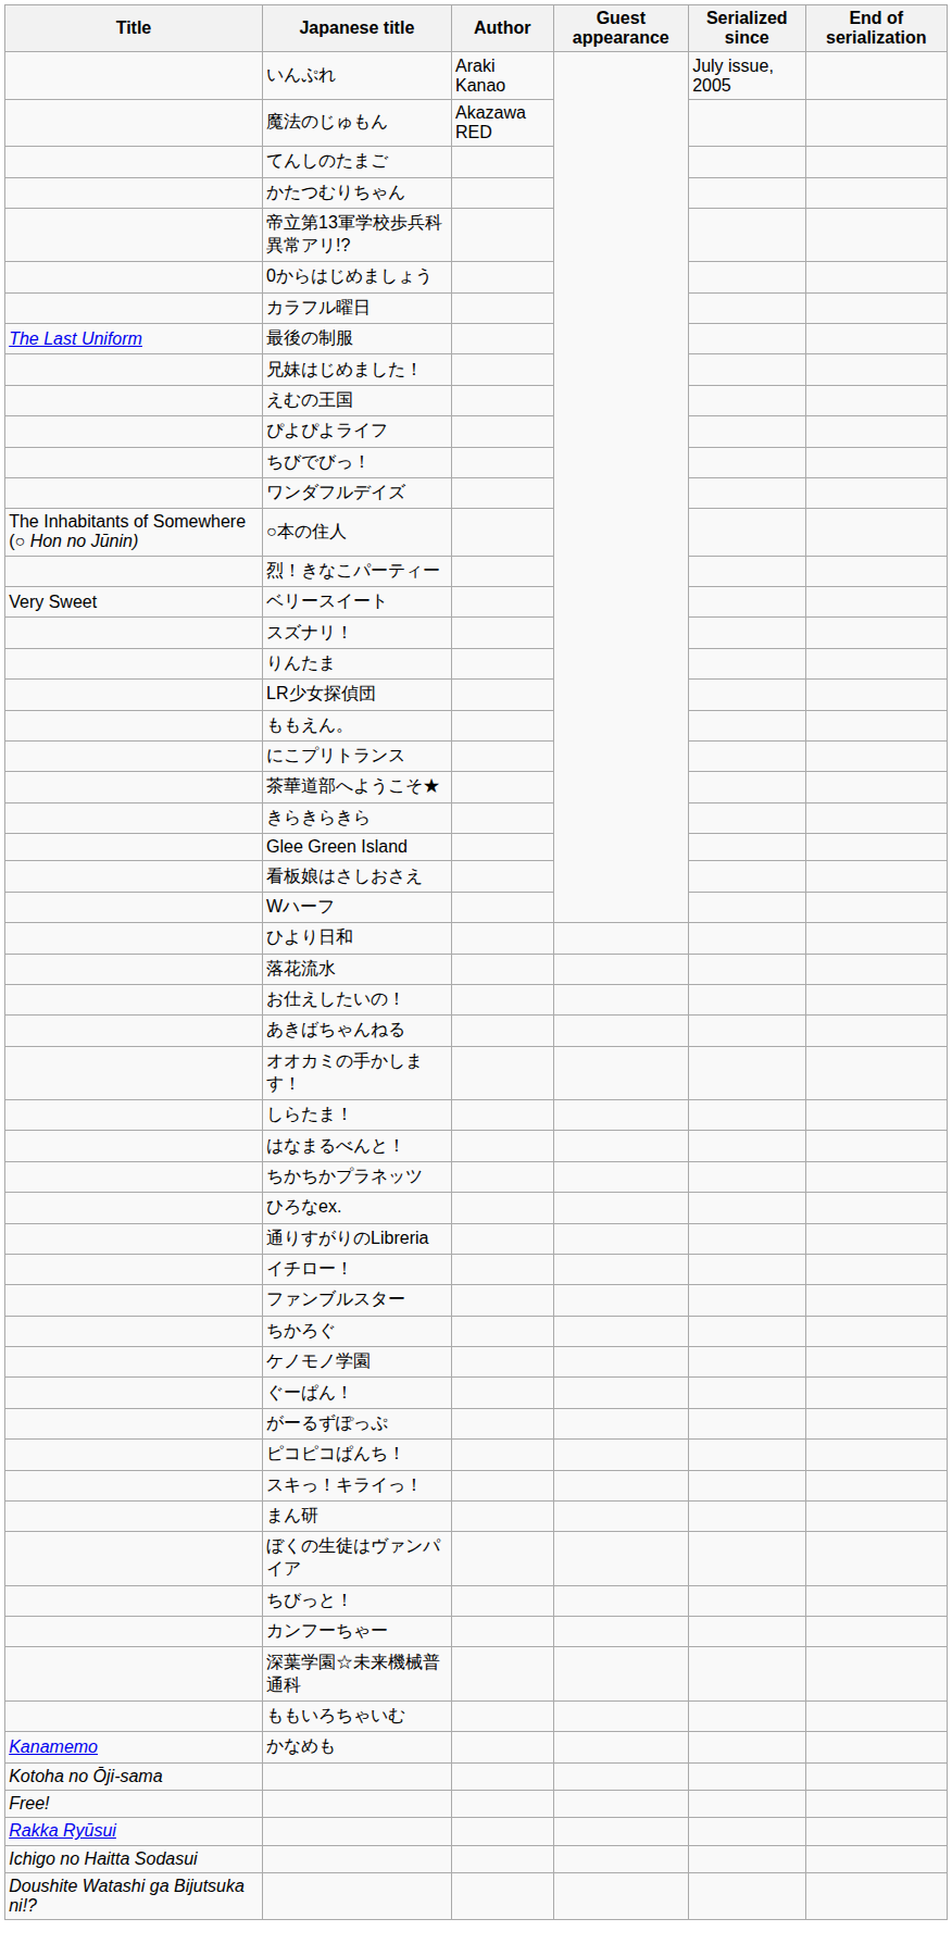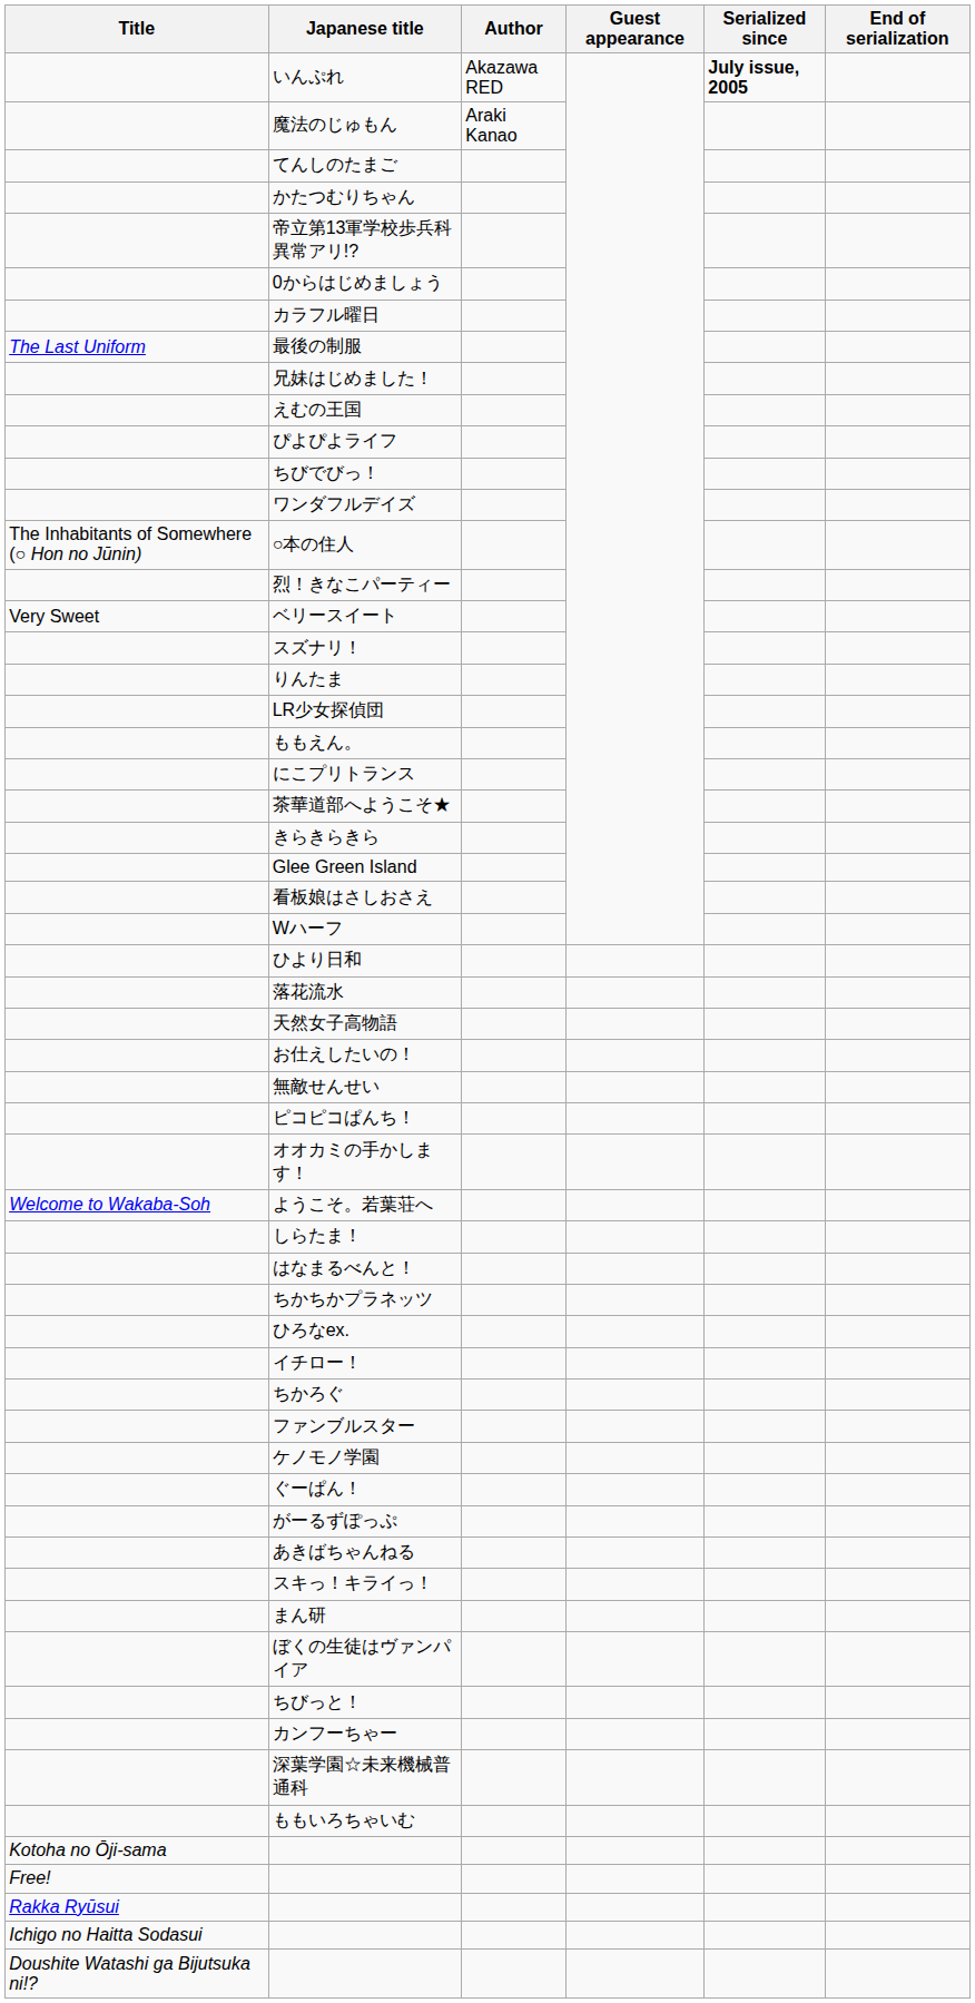いんぷれ | Author: Araki Kanao -> Akazawa RED
いんぷれ | Serialized since: normal -> bold
魔法のじゅもん | Author: Akazawa RED -> Araki Kanao
+ row: 天然女子高物語
+ row: 無敵せんせい
rows swapped: あきばちゃんねる <-> ピコピコぱんち！
+ row: Welcome to Wakaba-Soh | ようこそ。若葉荘へ
- row: 通りすがりのLibreria
rows swapped: ファンブルスター <-> ちかろぐ
- row: Kanamemo | かなめも
